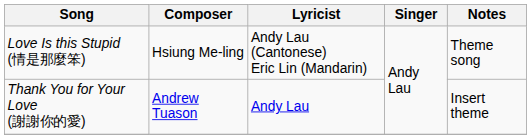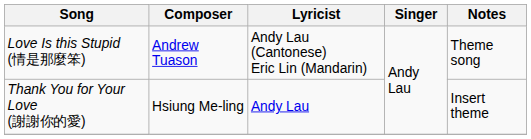Love Is this Stupid (情是那麼笨) | Composer: Hsiung Me-ling -> Andrew Tuason
Thank You for Your Love (謝謝你的愛) | Composer: Andrew Tuason -> Hsiung Me-ling
